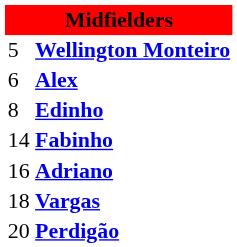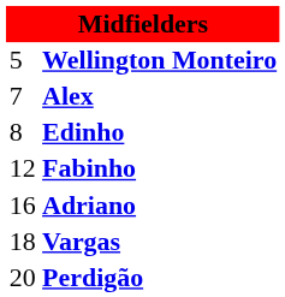Alex | column 1: 6 -> 7
Fabinho | column 1: 14 -> 12
